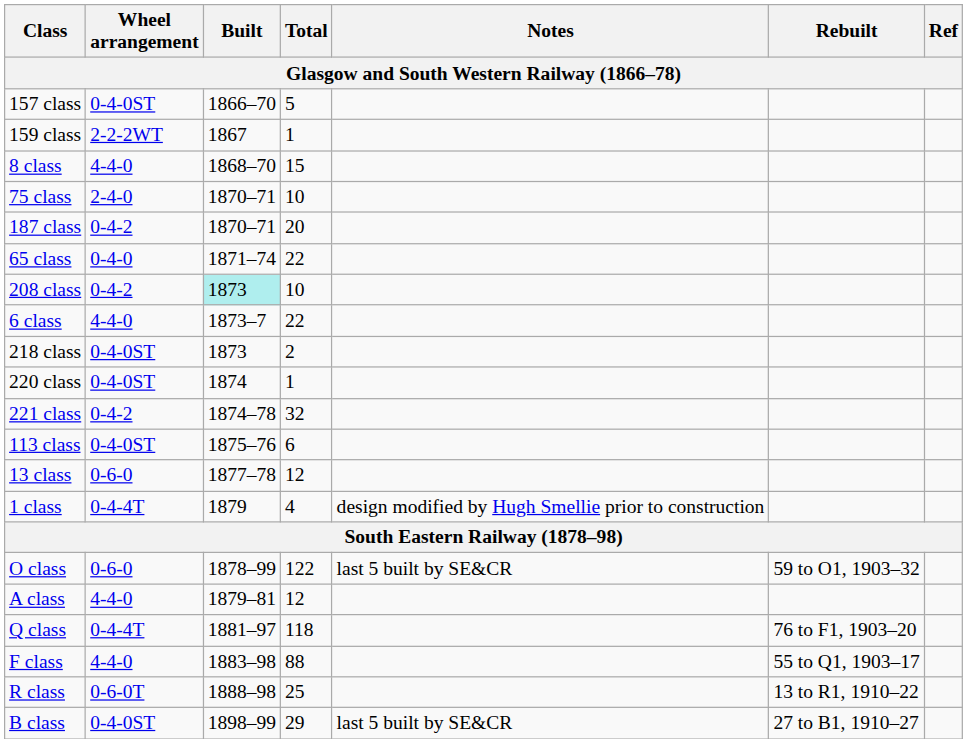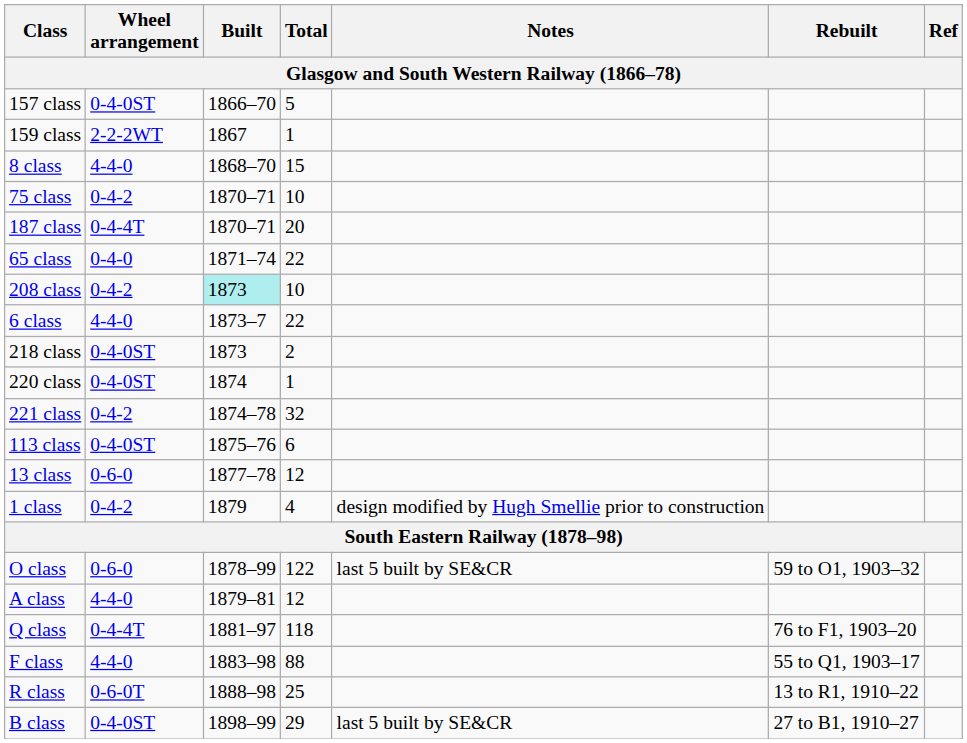75 class | Wheel arrangement: 2-4-0 -> 0-4-2
187 class | Wheel arrangement: 0-4-2 -> 0-4-4T
1 class | Wheel arrangement: 0-4-4T -> 0-4-2
